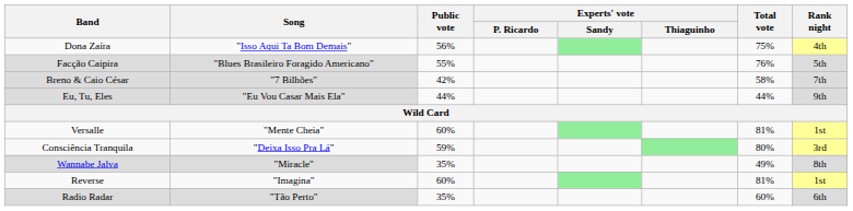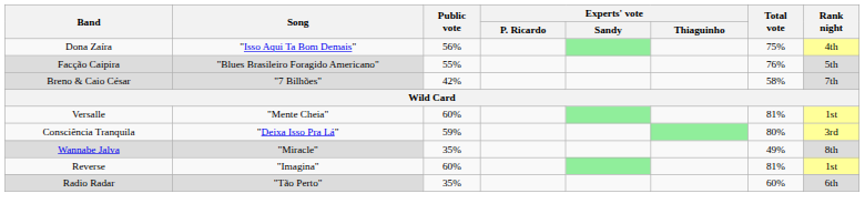- row: Eu, Tu, Eles | "Eu Vou Casar Mais Ela" | 44% | 44% | 9th
